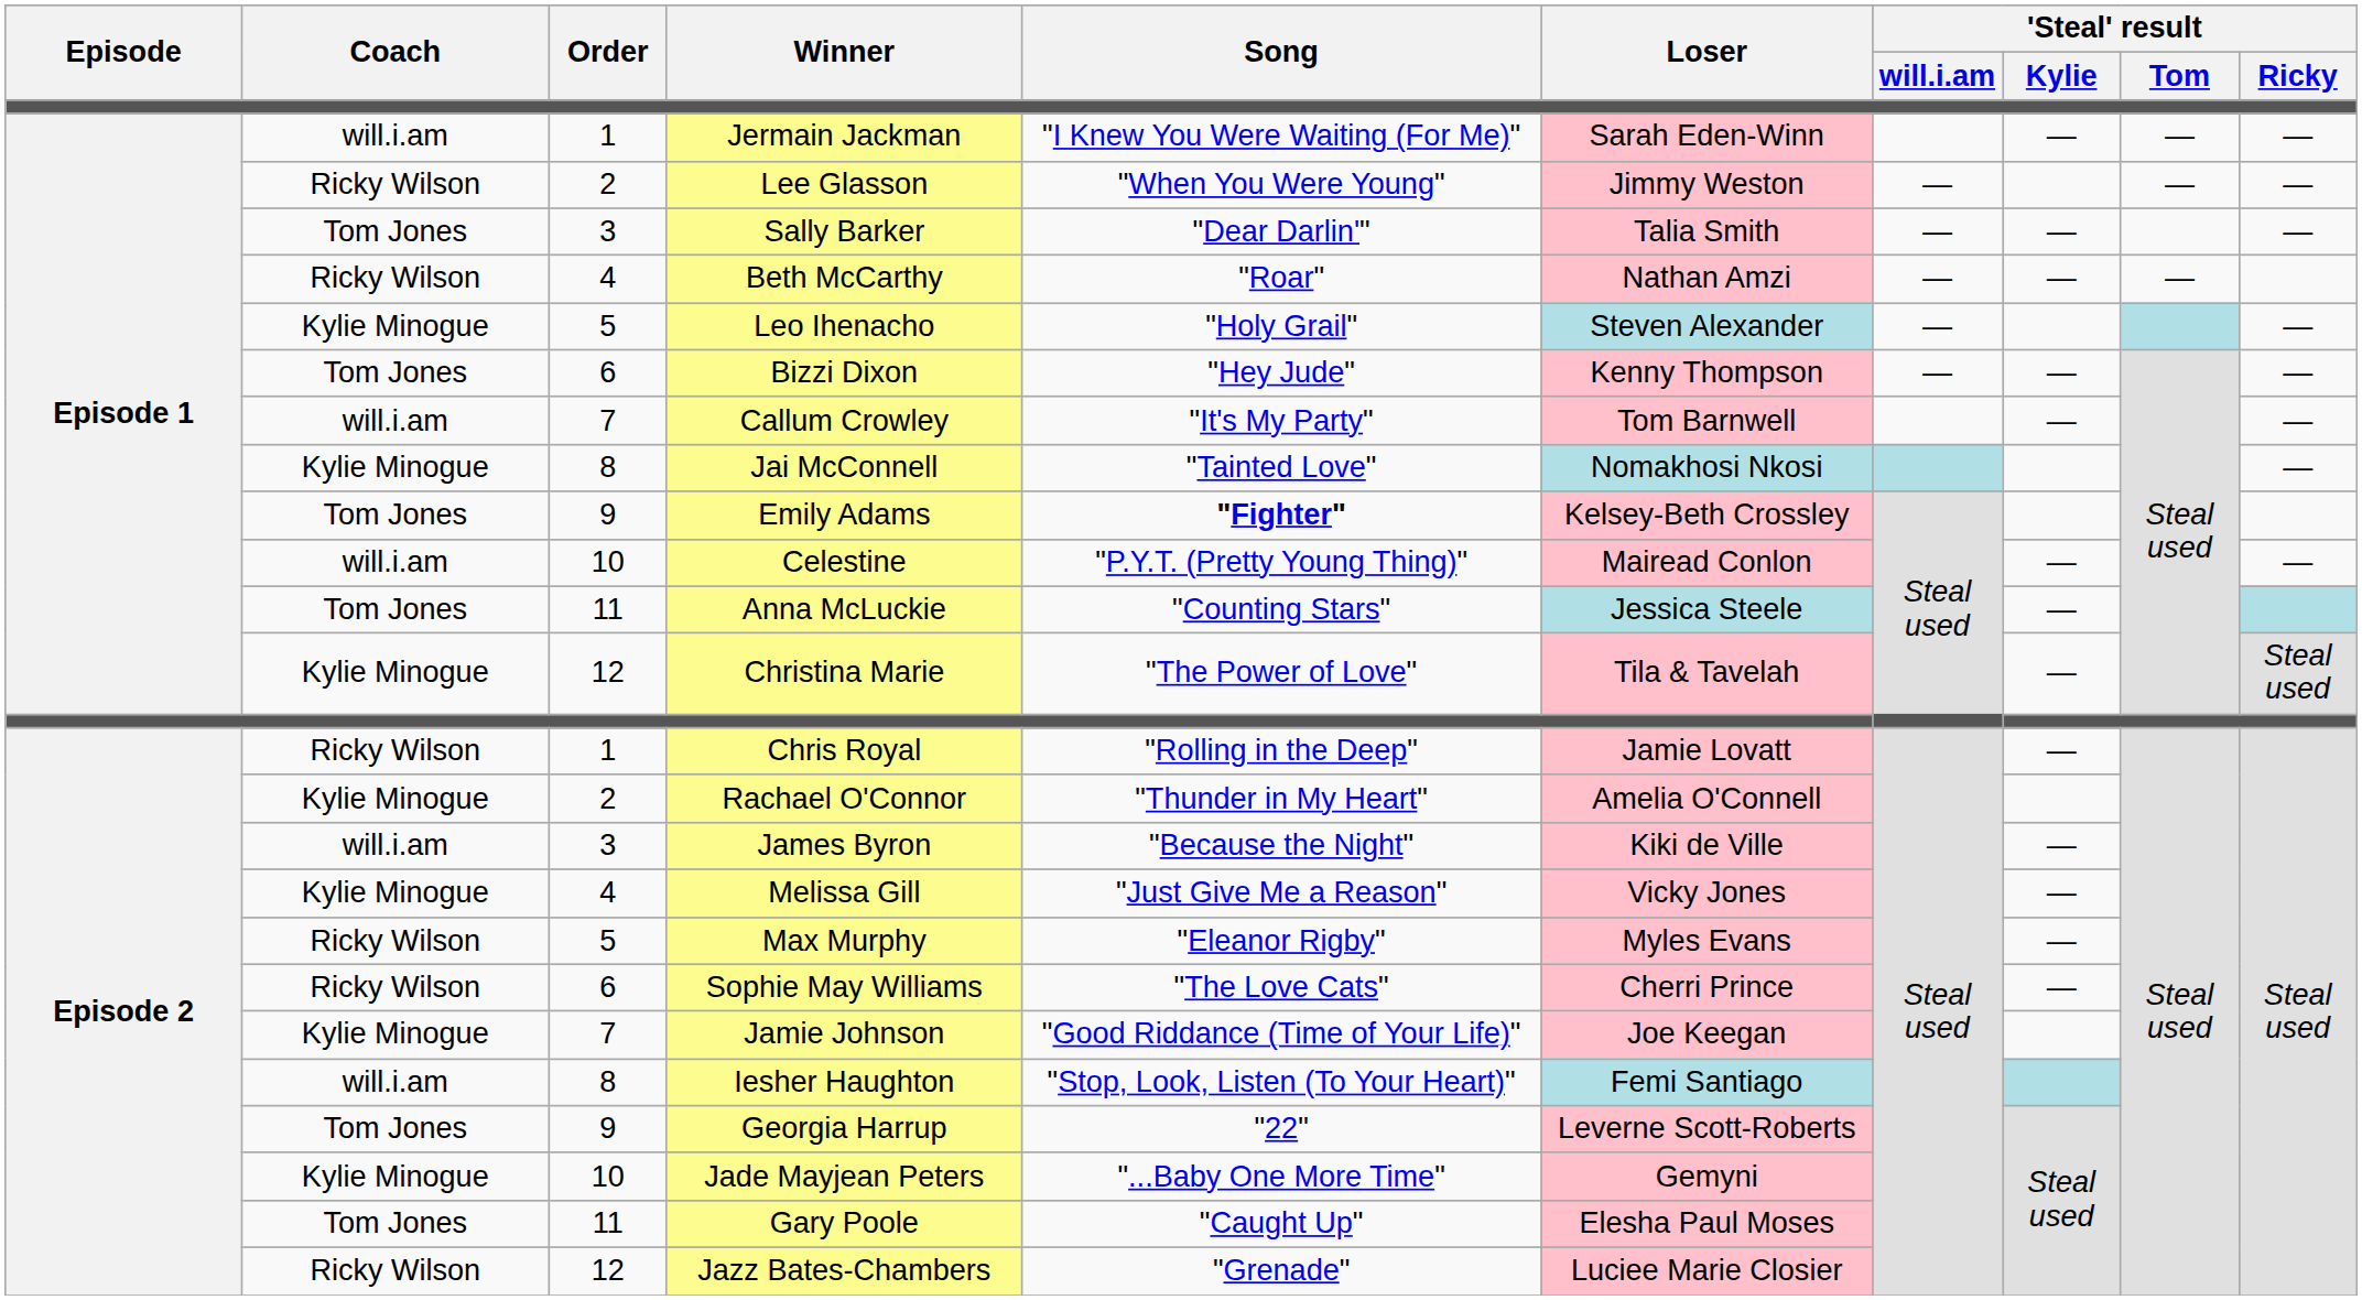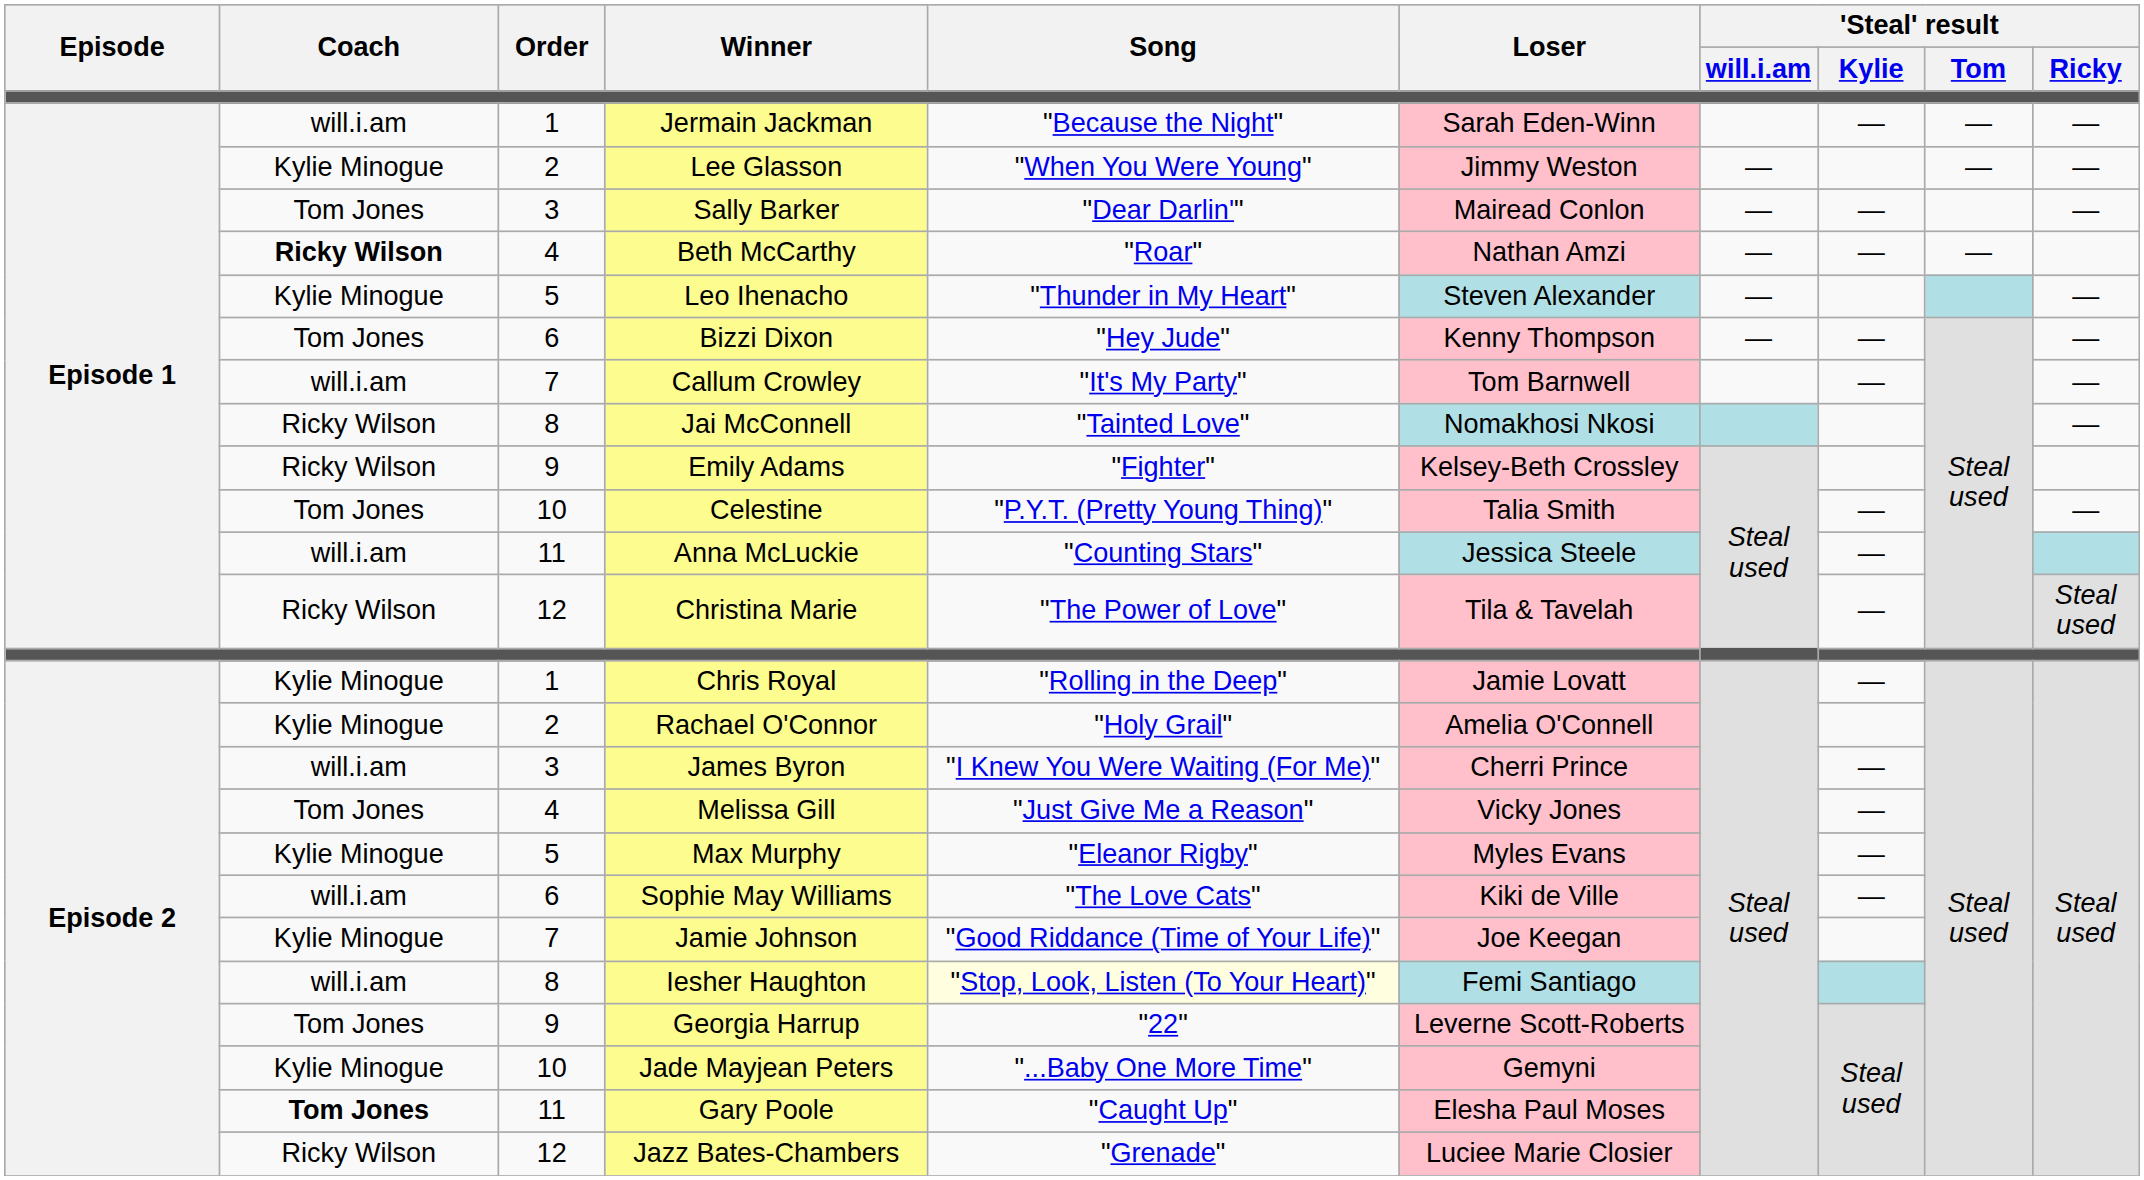Jermain Jackman | Song: "I Knew You Were Waiting (For Me)" -> "Because the Night"
Lee Glasson | Coach: Ricky Wilson -> Kylie Minogue
Sally Barker | Loser: Talia Smith -> Mairead Conlon
Beth McCarthy | Coach: normal -> bold
Leo Ihenacho | Song: "Holy Grail" -> "Thunder in My Heart"
Jai McConnell | Coach: Kylie Minogue -> Ricky Wilson
Emily Adams | Coach: Tom Jones -> Ricky Wilson
Emily Adams | Song: bold -> normal
Celestine | Coach: will.i.am -> Tom Jones
Celestine | Loser: Mairead Conlon -> Talia Smith
Anna McLuckie | Coach: Tom Jones -> will.i.am
Christina Marie | Coach: Kylie Minogue -> Ricky Wilson
Chris Royal | Coach: Ricky Wilson -> Kylie Minogue
Rachael O'Connor | Song: "Thunder in My Heart" -> "Holy Grail"
James Byron | Song: "Because the Night" -> "I Knew You Were Waiting (For Me)"
James Byron | Loser: Kiki de Ville -> Cherri Prince
Melissa Gill | Coach: Kylie Minogue -> Tom Jones
Max Murphy | Coach: Ricky Wilson -> Kylie Minogue
Sophie May Williams | Coach: Ricky Wilson -> will.i.am
Sophie May Williams | Loser: Cherri Prince -> Kiki de Ville
Iesher Haughton | Song: no background -> lightyellow background
Gary Poole | Coach: normal -> bold
